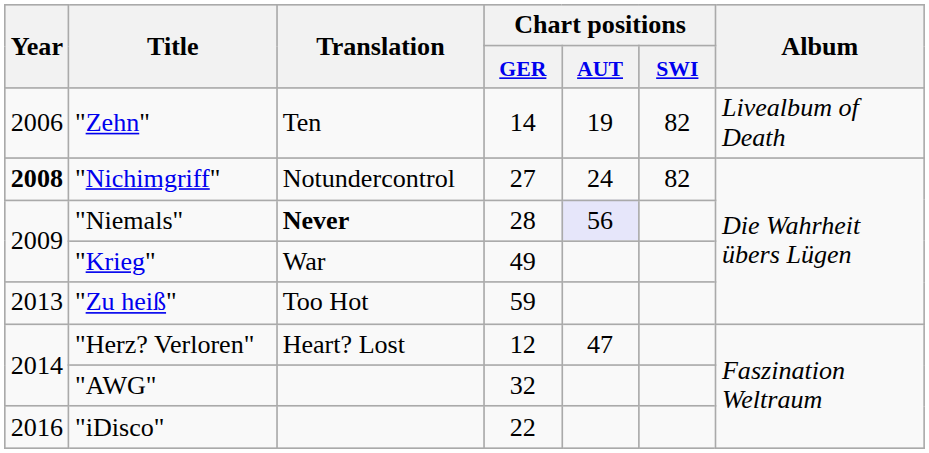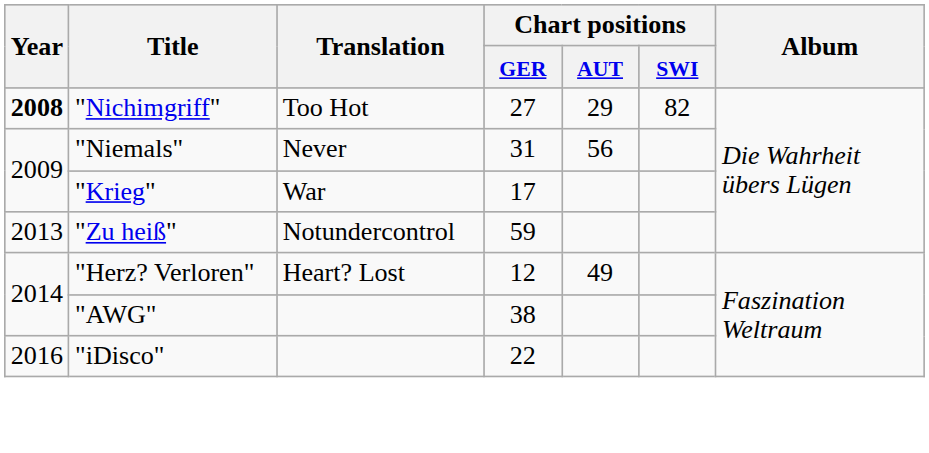- row: 2006 | "Zehn" | Ten | 14 | 19 | 82 | Livealbum of Death
"Nichimgriff" | Translation: Notundercontrol -> Too Hot
"Nichimgriff" | Chart positions / AUT: 24 -> 29
"Niemals" | Translation: bold -> normal
"Niemals" | Chart positions / GER: 28 -> 31
"Niemals" | Chart positions / AUT: lavender background -> no background
"Krieg" | Chart positions / GER: 49 -> 17
"Zu heiß" | Translation: Too Hot -> Notundercontrol
"Herz? Verloren" | Chart positions / AUT: 47 -> 49
"AWG" | Chart positions / GER: 32 -> 38
